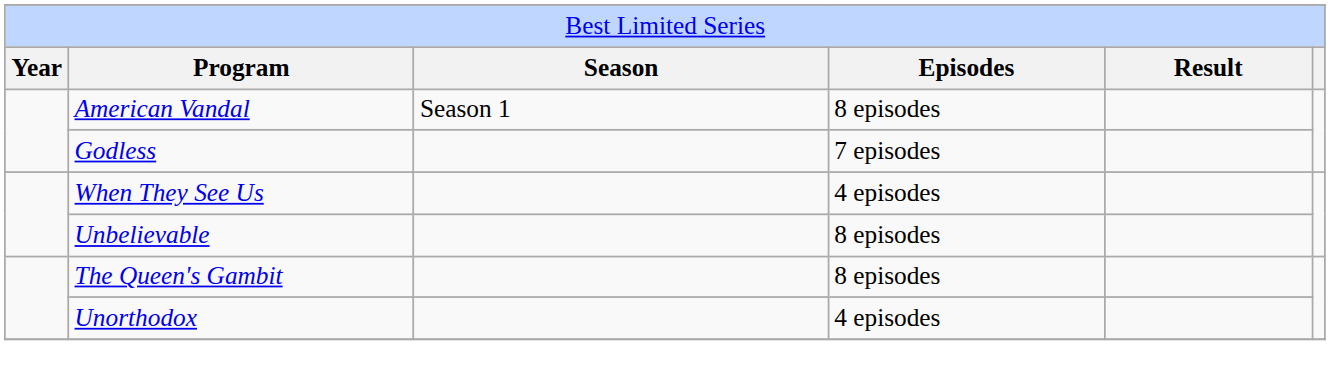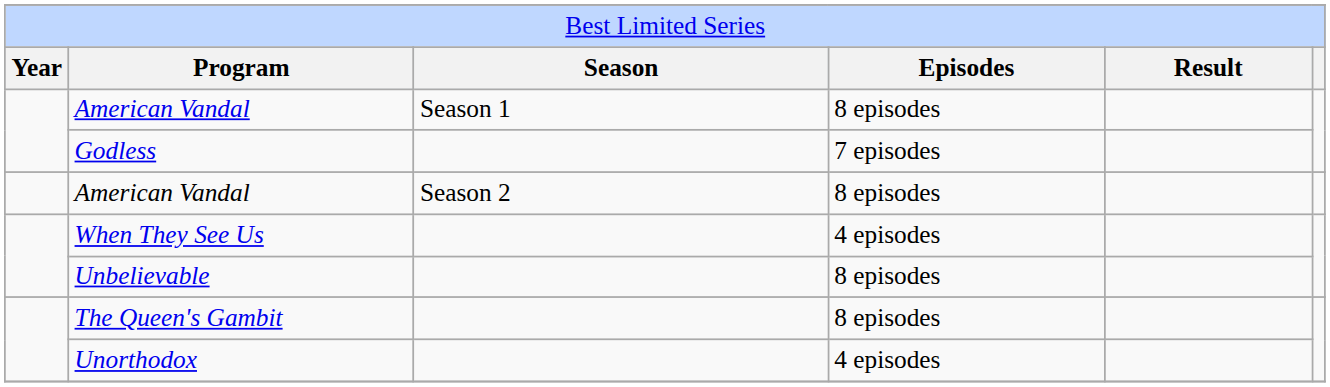+ row: American Vandal | Season 2 | 8 episodes
